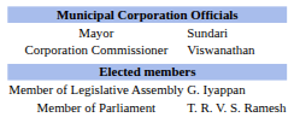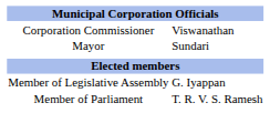rows swapped: Mayor <-> Corporation Commissioner
